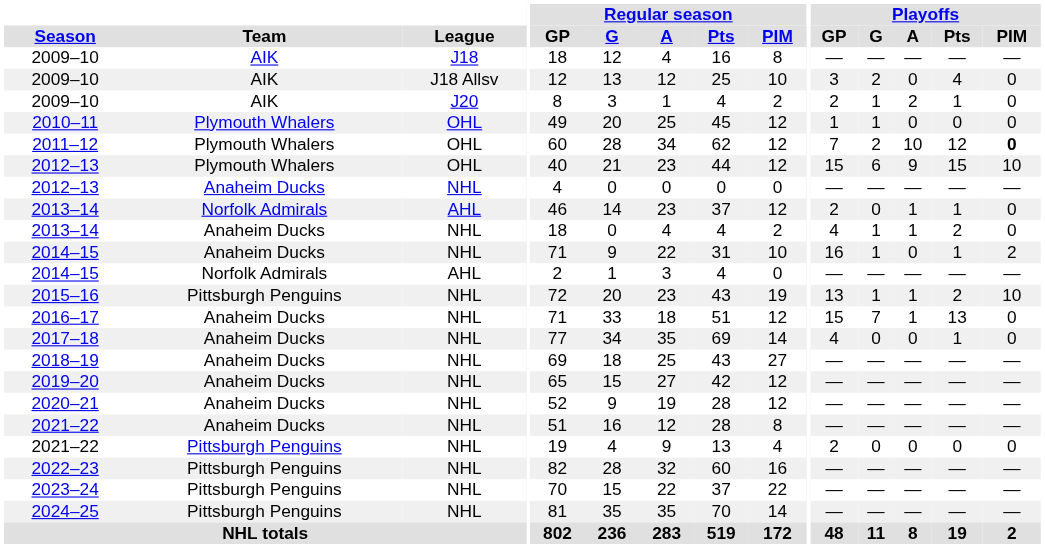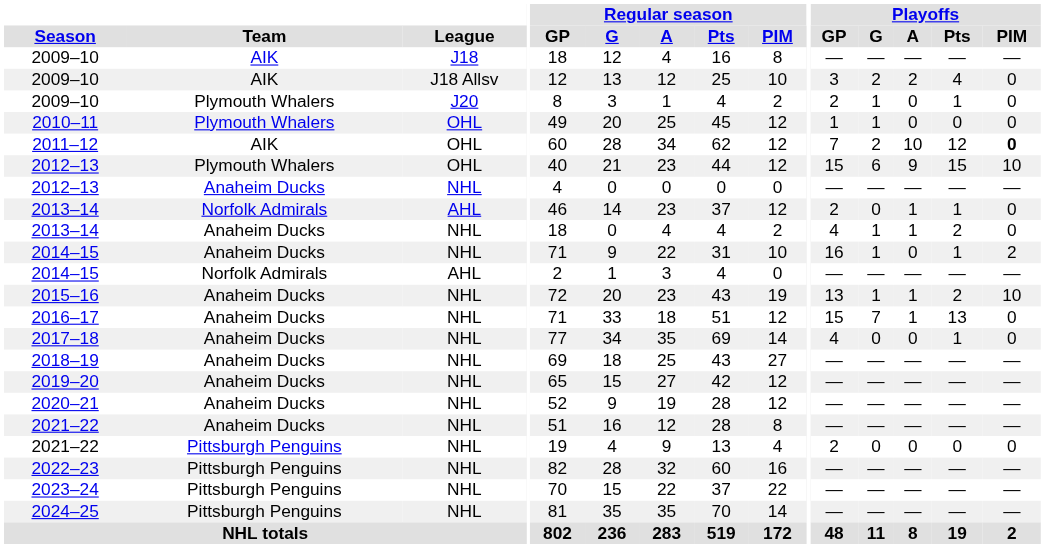2009–10 / J18 Allsv | Playoffs / A: 0 -> 2
2009–10 / J20 | Team: AIK -> Plymouth Whalers
2009–10 / J20 | Playoffs / A: 2 -> 0
2011–12 | Team: Plymouth Whalers -> AIK
2015–16 | Team: Pittsburgh Penguins -> Anaheim Ducks
